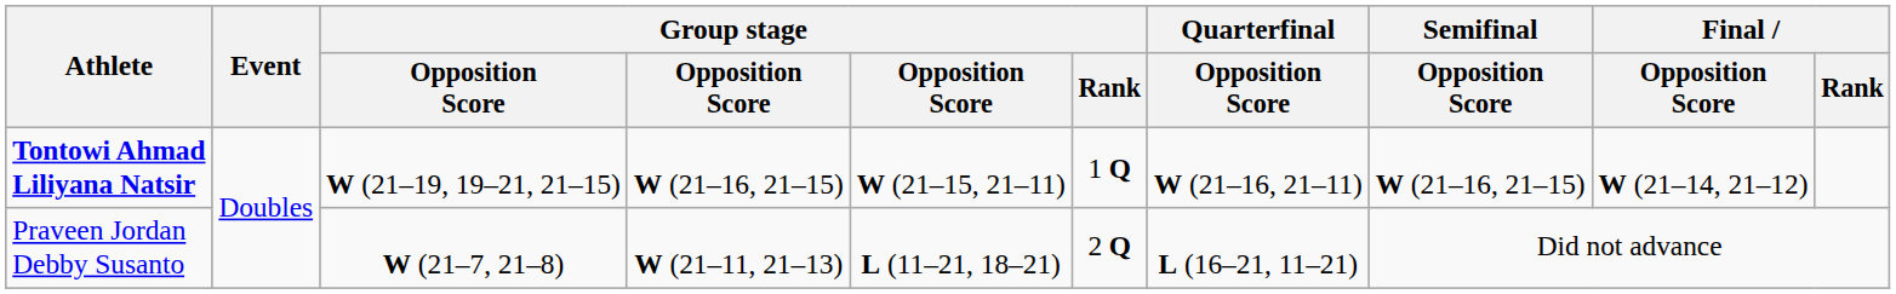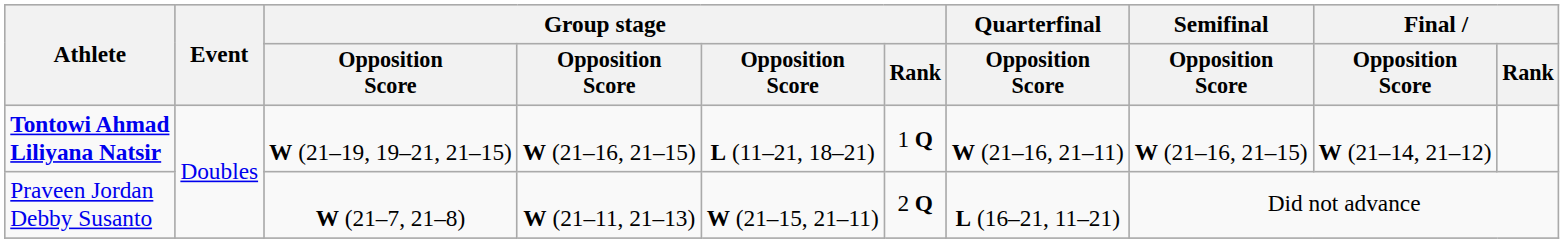Tontowi Ahmad Liliyana Natsir | column 5: W (21–15, 21–11) -> L (11–21, 18–21)
Praveen Jordan Debby Susanto | column 5: L (11–21, 18–21) -> W (21–15, 21–11)
